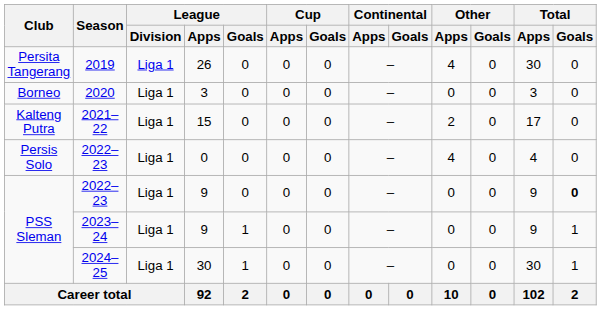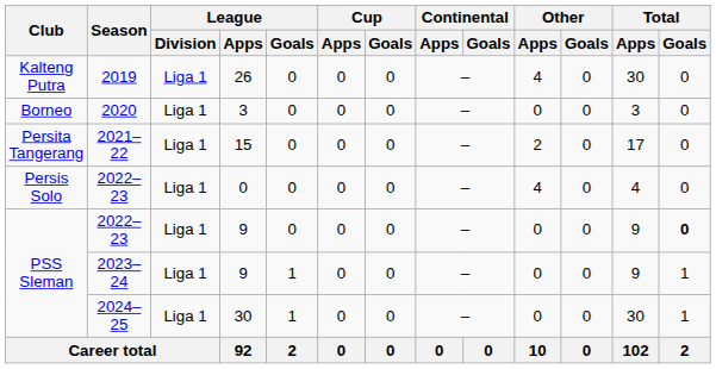2019 | Club: Persita Tangerang -> Kalteng Putra
2021–22 | Club: Kalteng Putra -> Persita Tangerang
